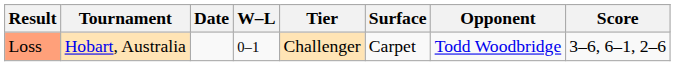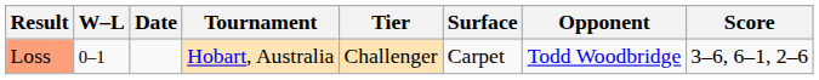columns swapped: W–L <-> Tournament
